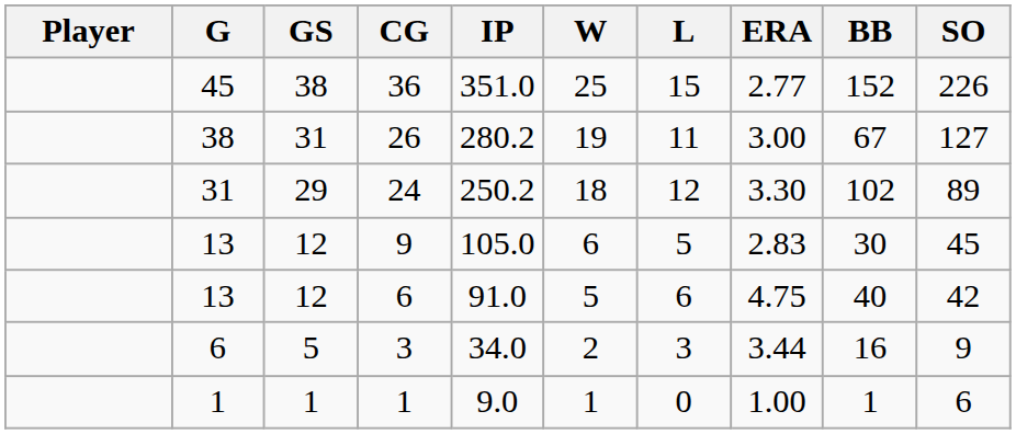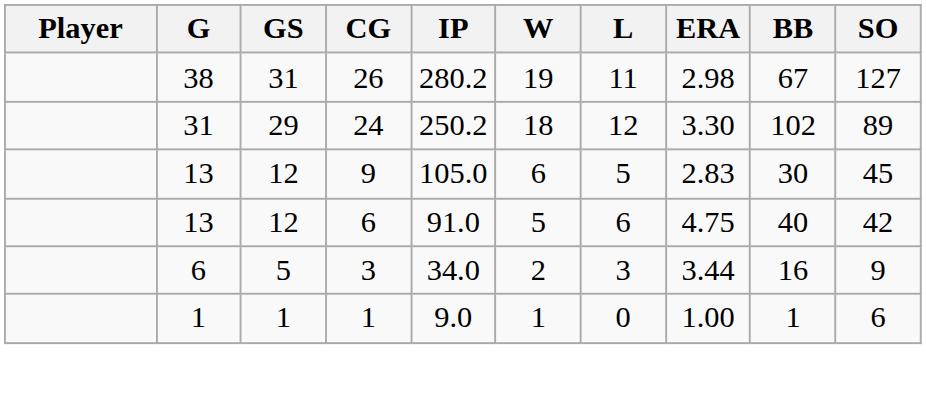- row: 45 | 38 | 36 | 351.0 | 25 | 15 | 2.77 | 152 | 226
26 | ERA: 3.00 -> 2.98
